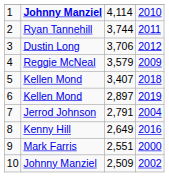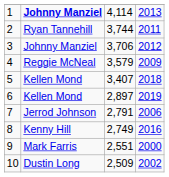1 | column 4: 2010 -> 2013
3 | column 2: Dustin Long -> Johnny Manziel
7 | column 4: 2004 -> 2006
8 | column 3: 2,649 -> 2,749
10 | column 2: Johnny Manziel -> Dustin Long
